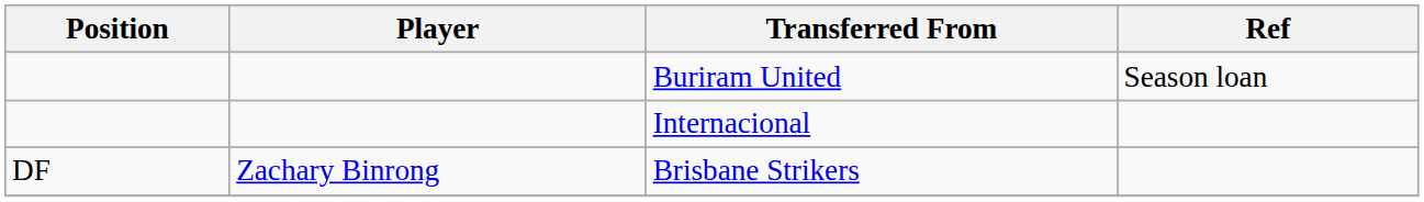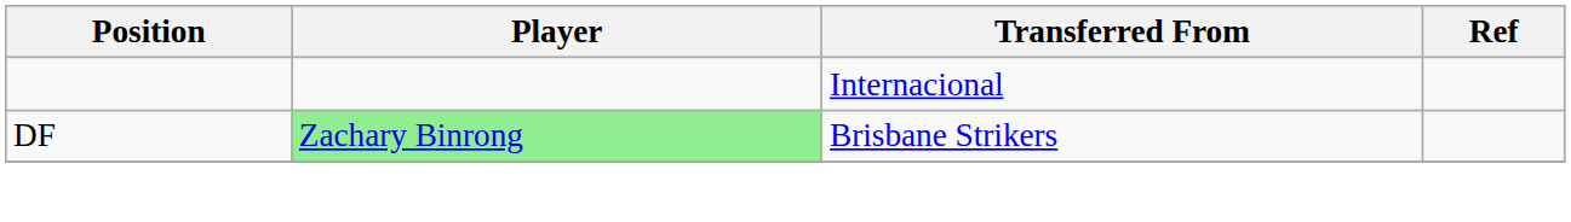- row: Buriram United | Season loan
Brisbane Strikers | Player: no background -> lightgreen background
